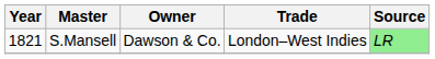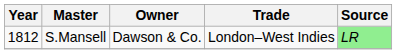S.Mansell | Year: 1821 -> 1812
